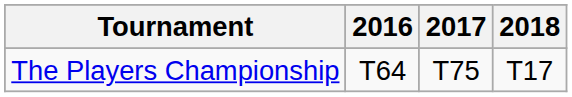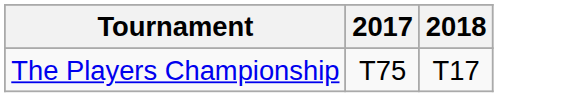- column: 2016 | T64
